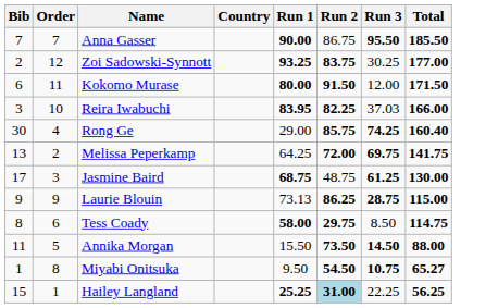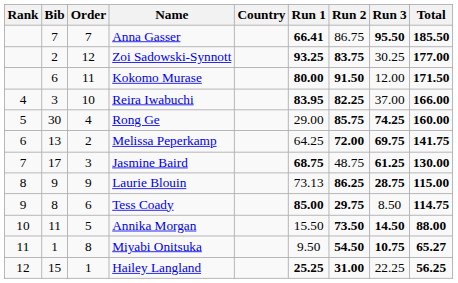+ column: Rank | 4 | 5 | 6 | 7 | 8 | 9 | 10 | 11 | 12
Anna Gasser | Run 1: 90.00 -> 66.41
Reira Iwabuchi | Run 3: 37.03 -> 37.00
Rong Ge | Total: 160.40 -> 160.00
Tess Coady | Run 1: 58.00 -> 85.00
Hailey Langland | Run 2: lightblue background -> no background
